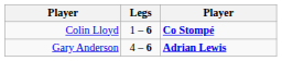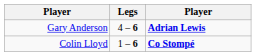rows swapped: Gary Anderson <-> Colin Lloyd
